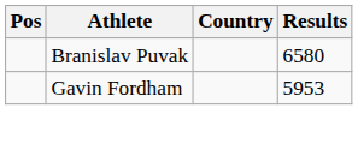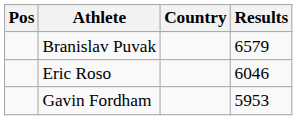Branislav Puvak | Results: 6580 -> 6579
+ row: Eric Roso | 6046
